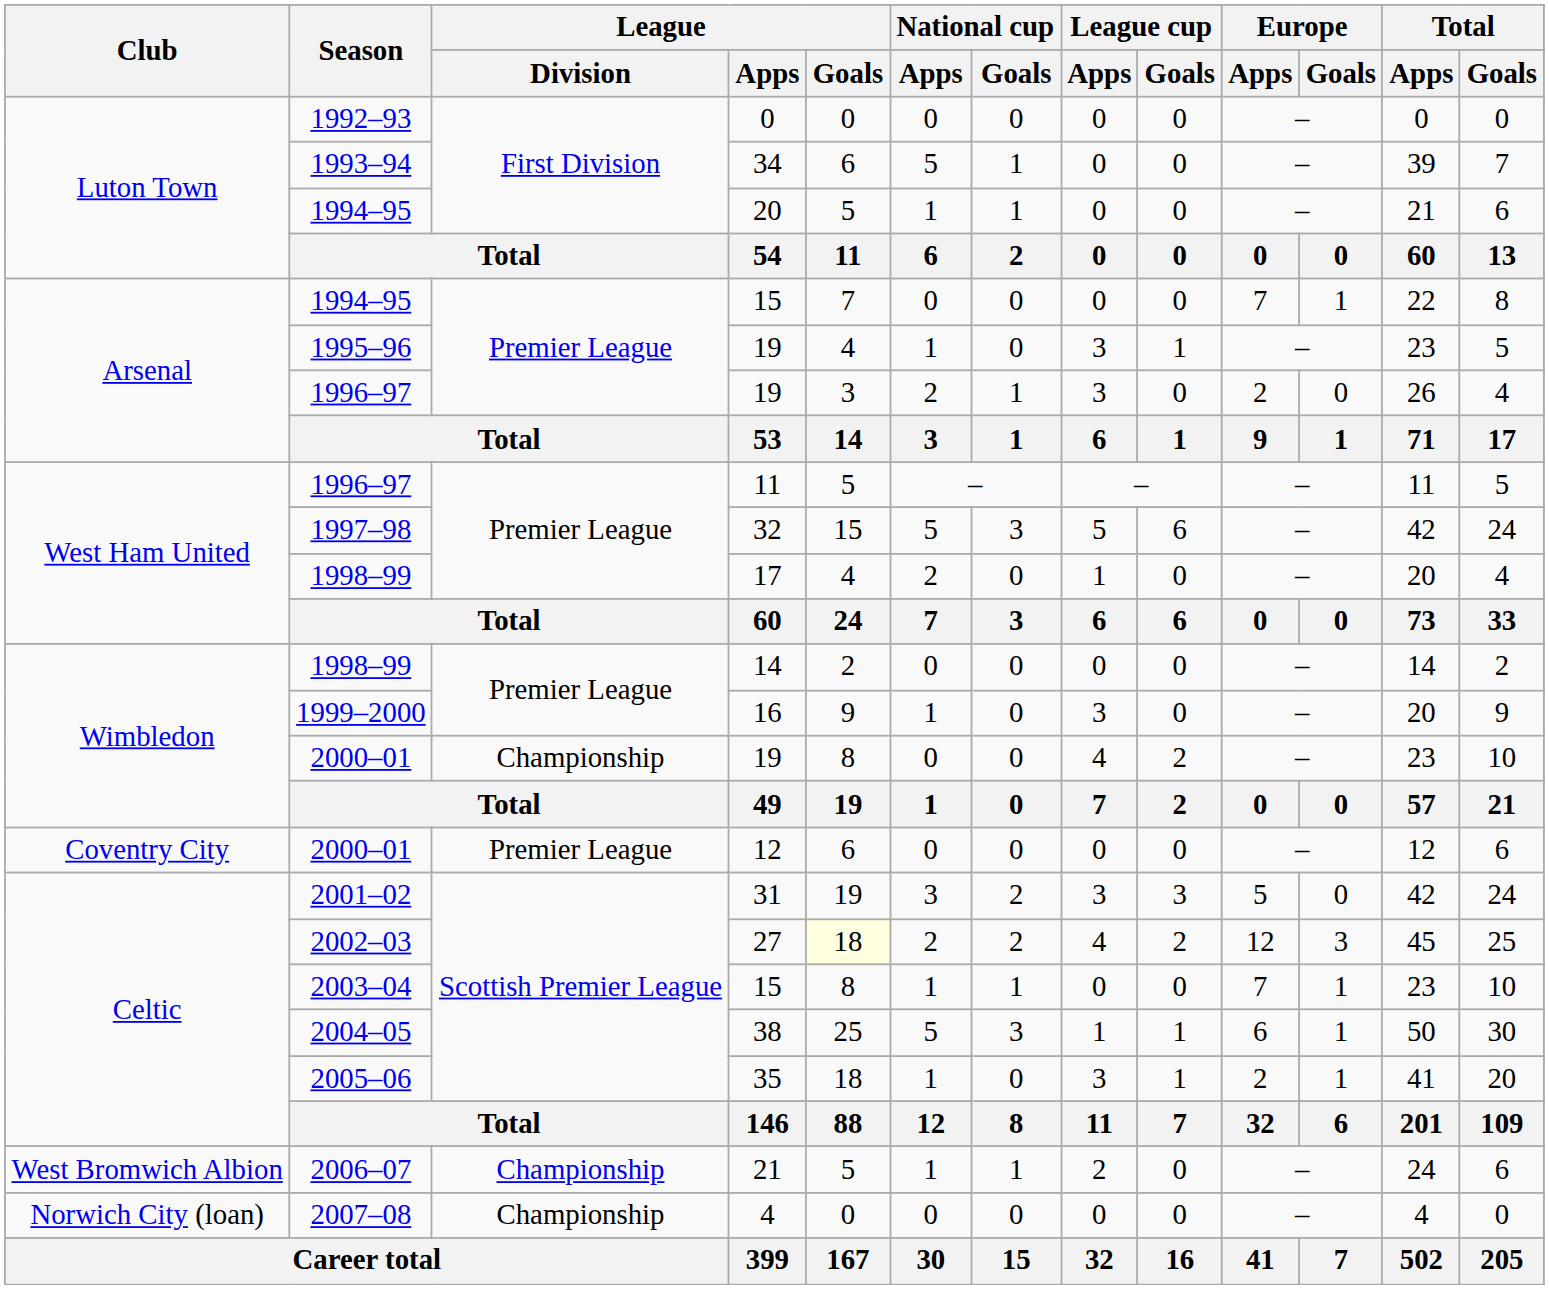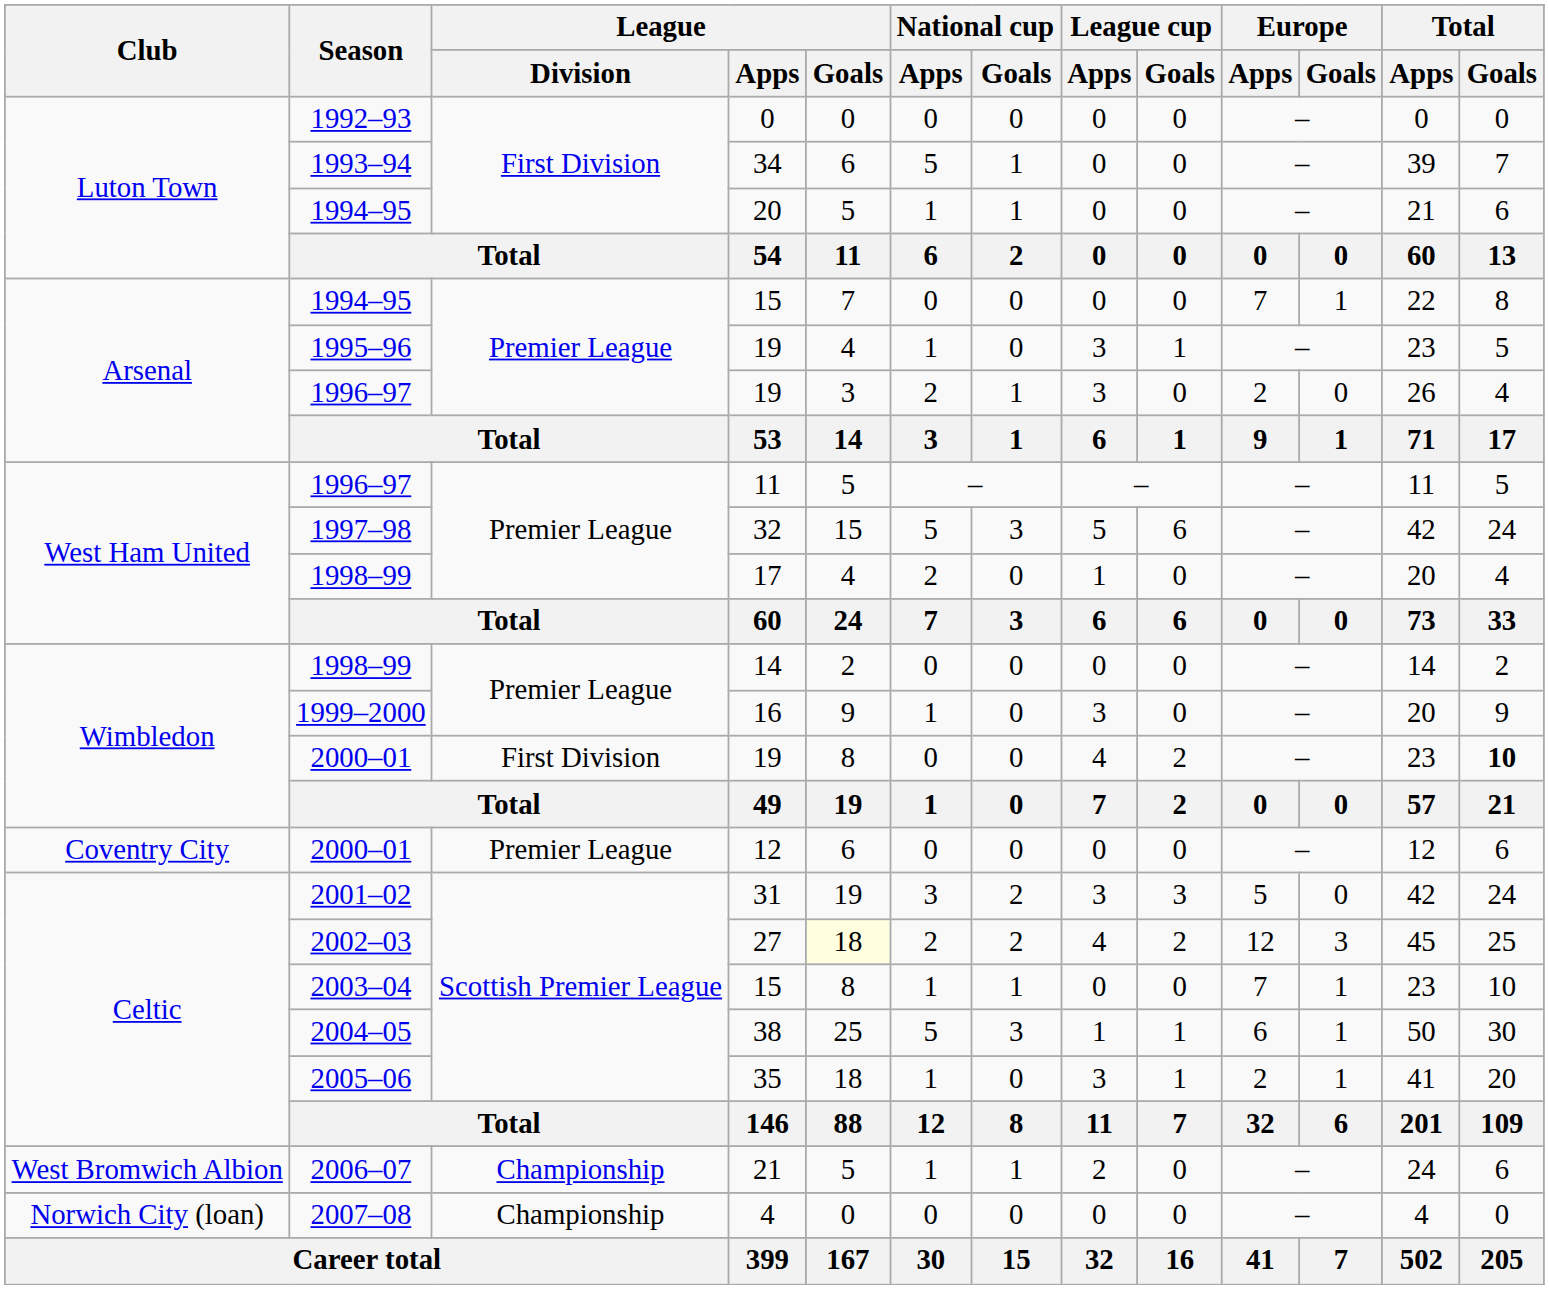2000–01 / 19 | League / Division: Championship -> First Division
2000–01 / 19 | Total / Goals: normal -> bold
